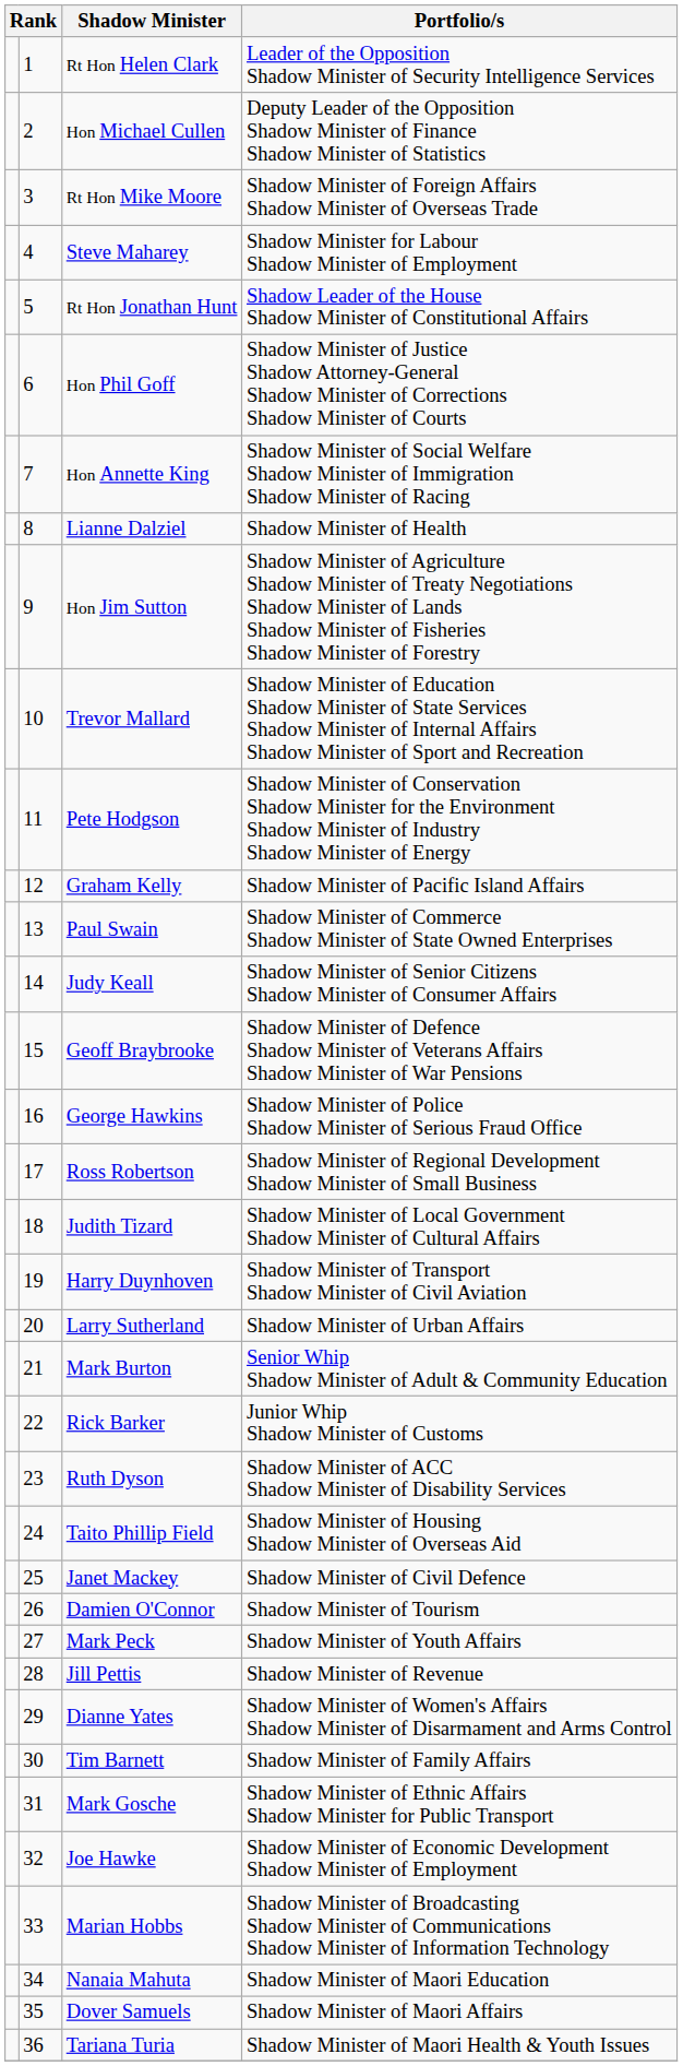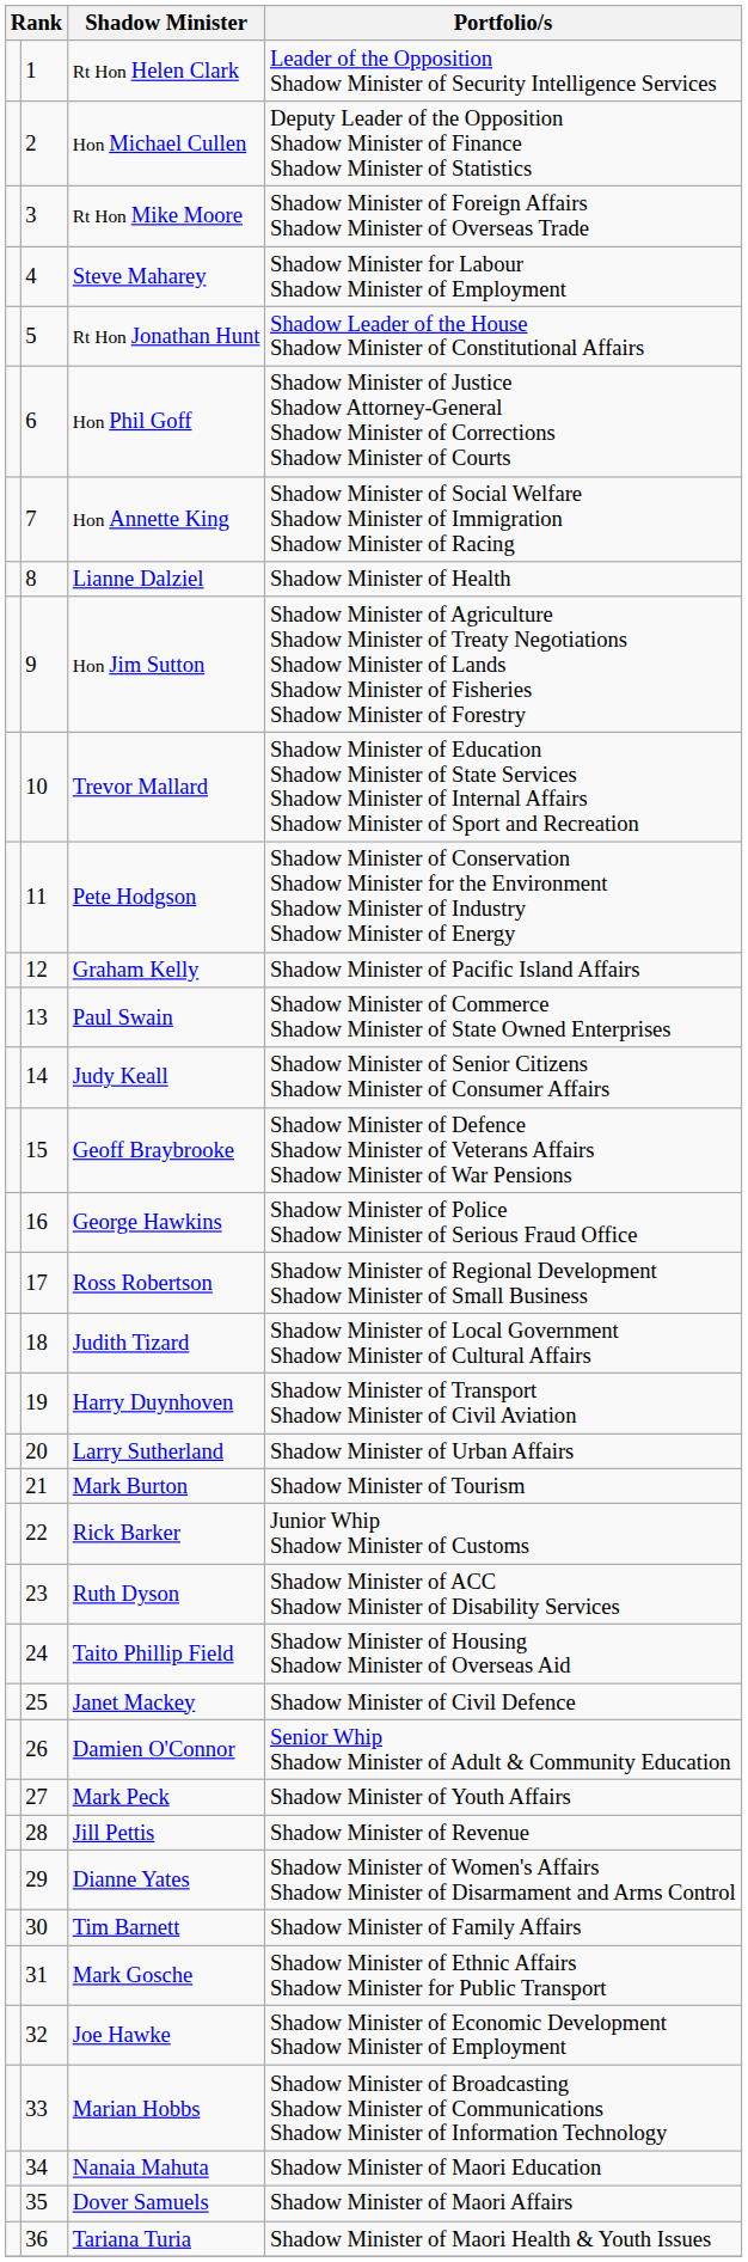Mark Burton | Portfolio/s: Senior Whip Shadow Minister of Adult & Community Education -> Shadow Minister of Tourism
Damien O'Connor | Portfolio/s: Shadow Minister of Tourism -> Senior Whip Shadow Minister of Adult & Community Education
